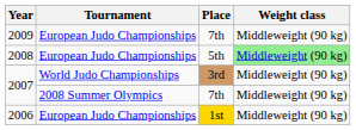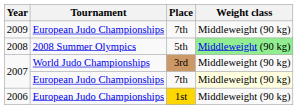2008 | Tournament: European Judo Championships -> 2008 Summer Olympics
2007 / 7th | Tournament: 2008 Summer Olympics -> European Judo Championships
2007 / 7th | Weight class: no background -> lightyellow background
